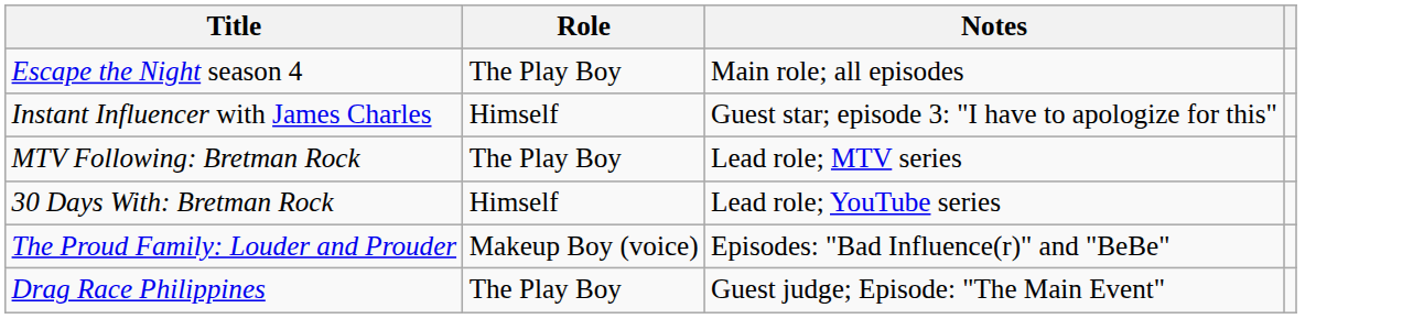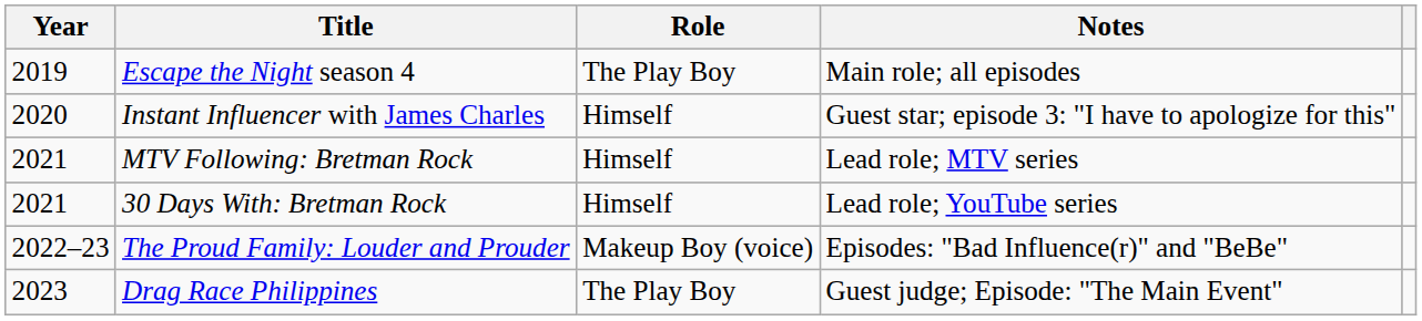+ column: Year | 2019 | 2020 | 2021 | 2021 | 2022–23 | 2023
MTV Following: Bretman Rock | Role: The Play Boy -> Himself
